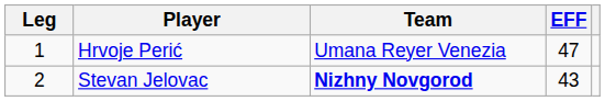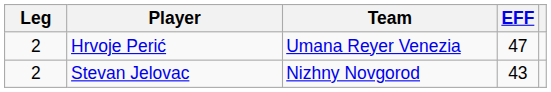Hrvoje Perić | Leg: 1 -> 2
Stevan Jelovac | Team: bold -> normal
